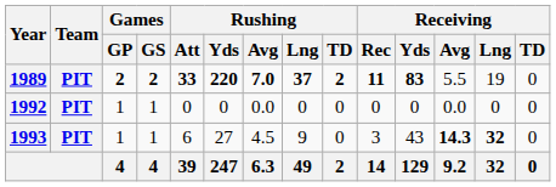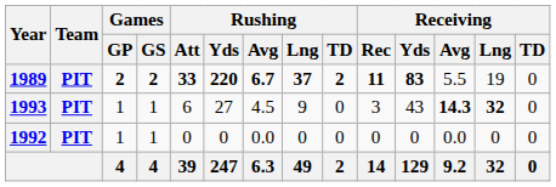1989 | Rushing / Avg: 7.0 -> 6.7
rows swapped: 1992 <-> 1993
